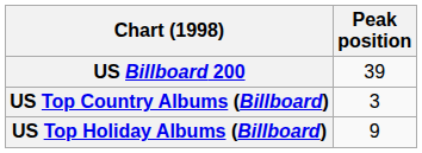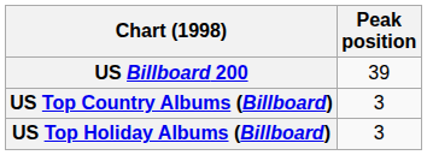US Top Holiday Albums (Billboard) | Peak position: 9 -> 3
